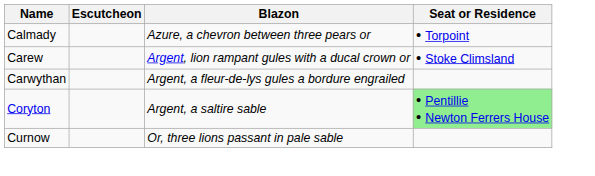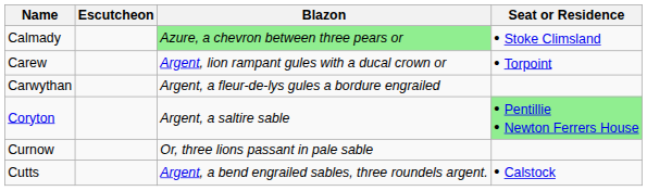Calmady | Blazon: no background -> lightgreen background
Calmady | Seat or Residence: • Torpoint -> • Stoke Climsland
Carew | Seat or Residence: • Stoke Climsland -> • Torpoint
+ row: Cutts | Argent, a bend engrailed sables, three roundels argent. | • Calstock
